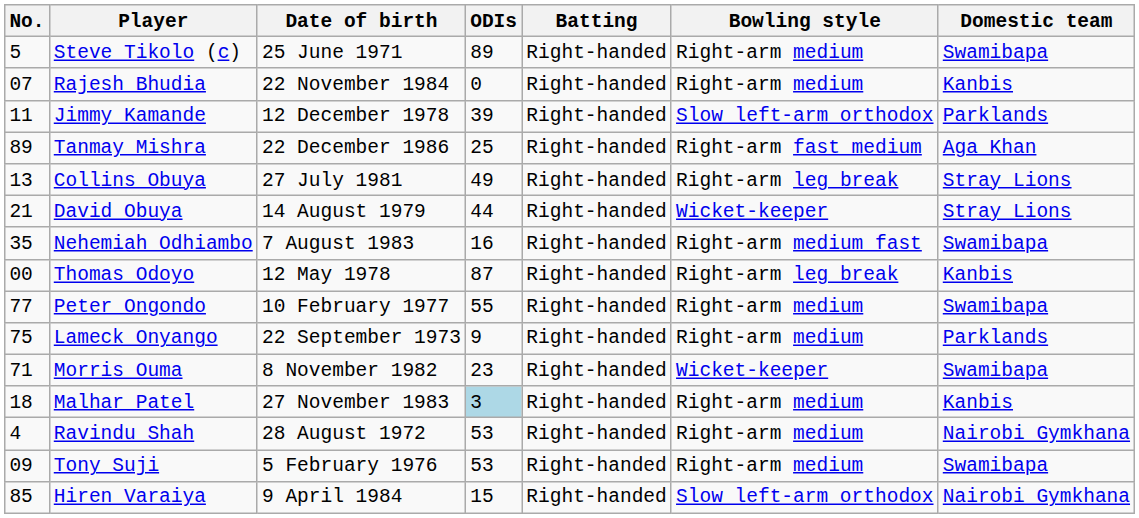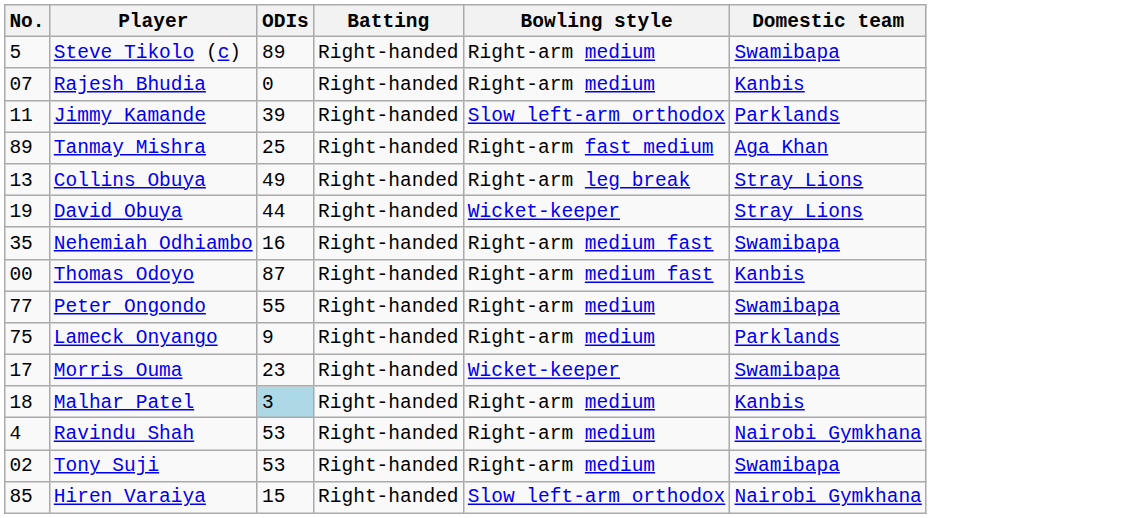- column: Date of birth | 25 June 1971 | 22 November 1984 | 12 December 1978 | 22 December 1986 | 27 July 1981 | 14 August 1979 | 7 August 1983 | 12 May 1978 | 10 February 1977 | 22 September 1973 | 8 November 1982 | 27 November 1983 | 28 August 1972 | 5 February 1976 | 9 April 1984
David Obuya | No.: 21 -> 19
Thomas Odoyo | Bowling style: Right-arm leg break -> Right-arm medium fast
Morris Ouma | No.: 71 -> 17
Tony Suji | No.: 09 -> 02
